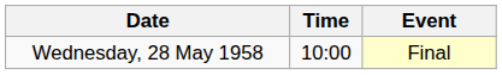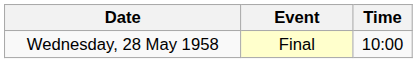columns swapped: Time <-> Event
